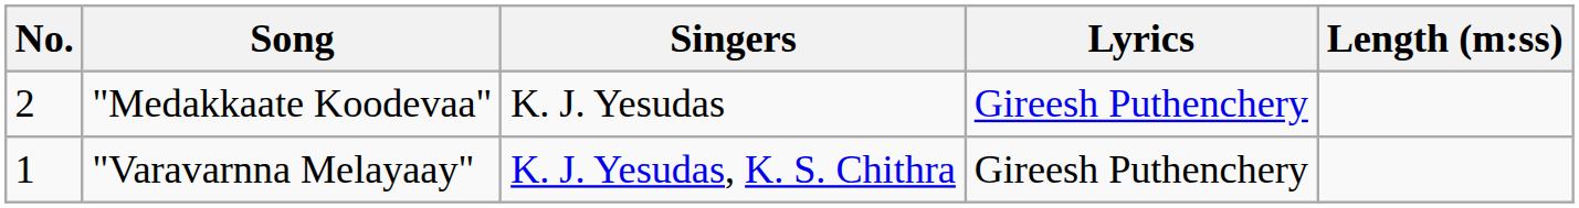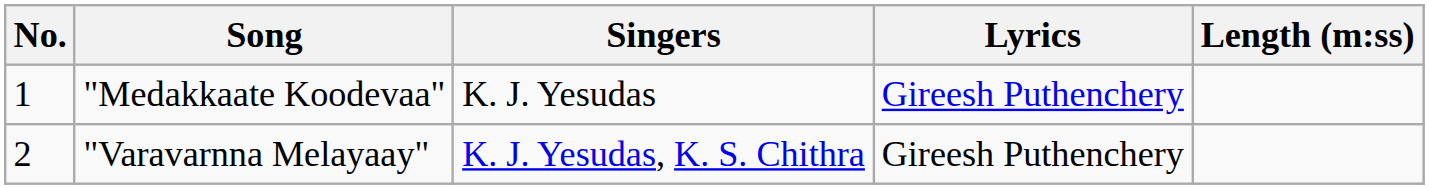"Medakkaate Koodevaa" | No.: 2 -> 1
"Varavarnna Melayaay" | No.: 1 -> 2
